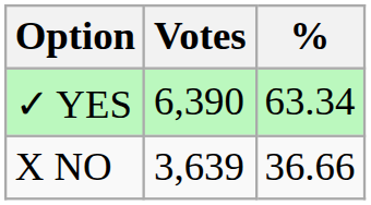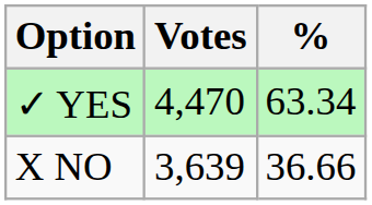✓ YES | Votes: 6,390 -> 4,470
